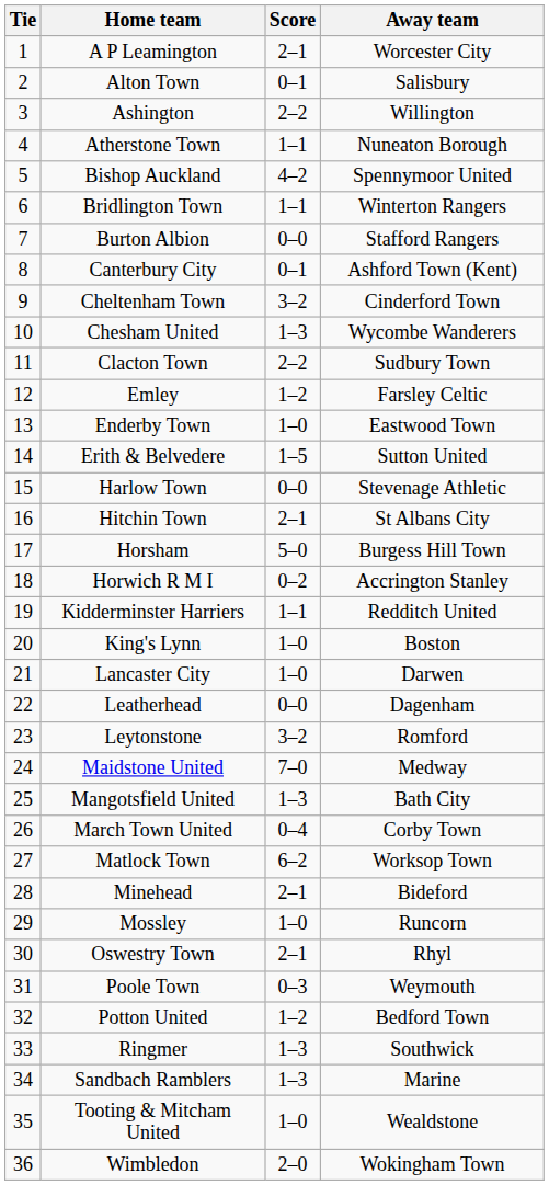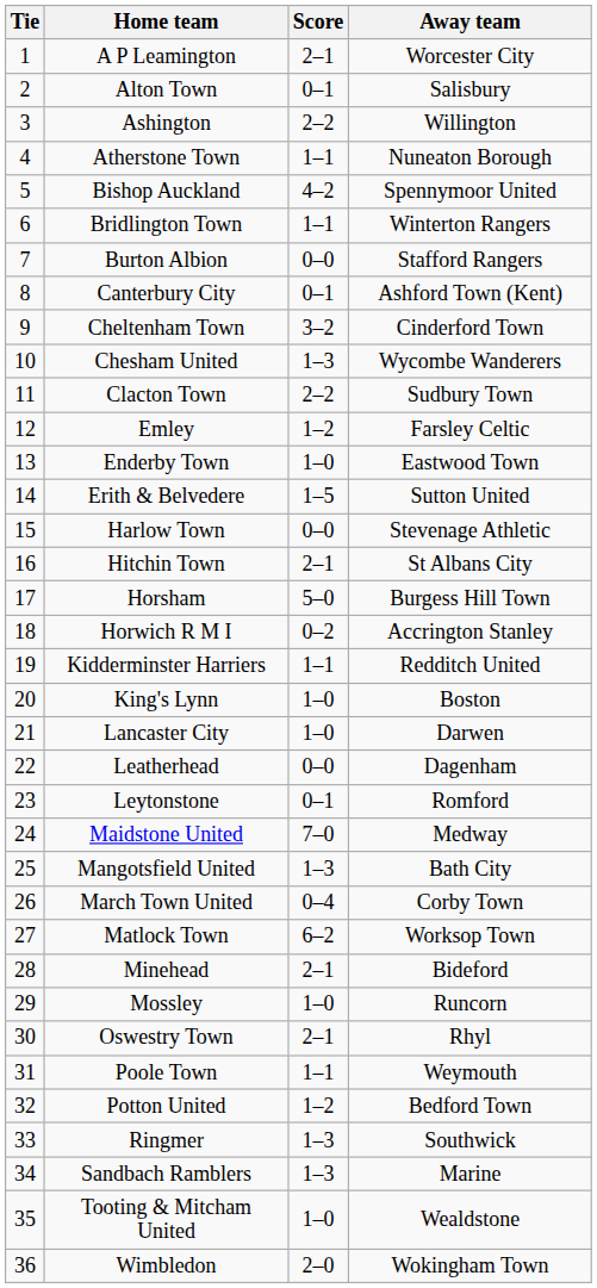Leytonstone | Score: 3–2 -> 0–1
Poole Town | Score: 0–3 -> 1–1
